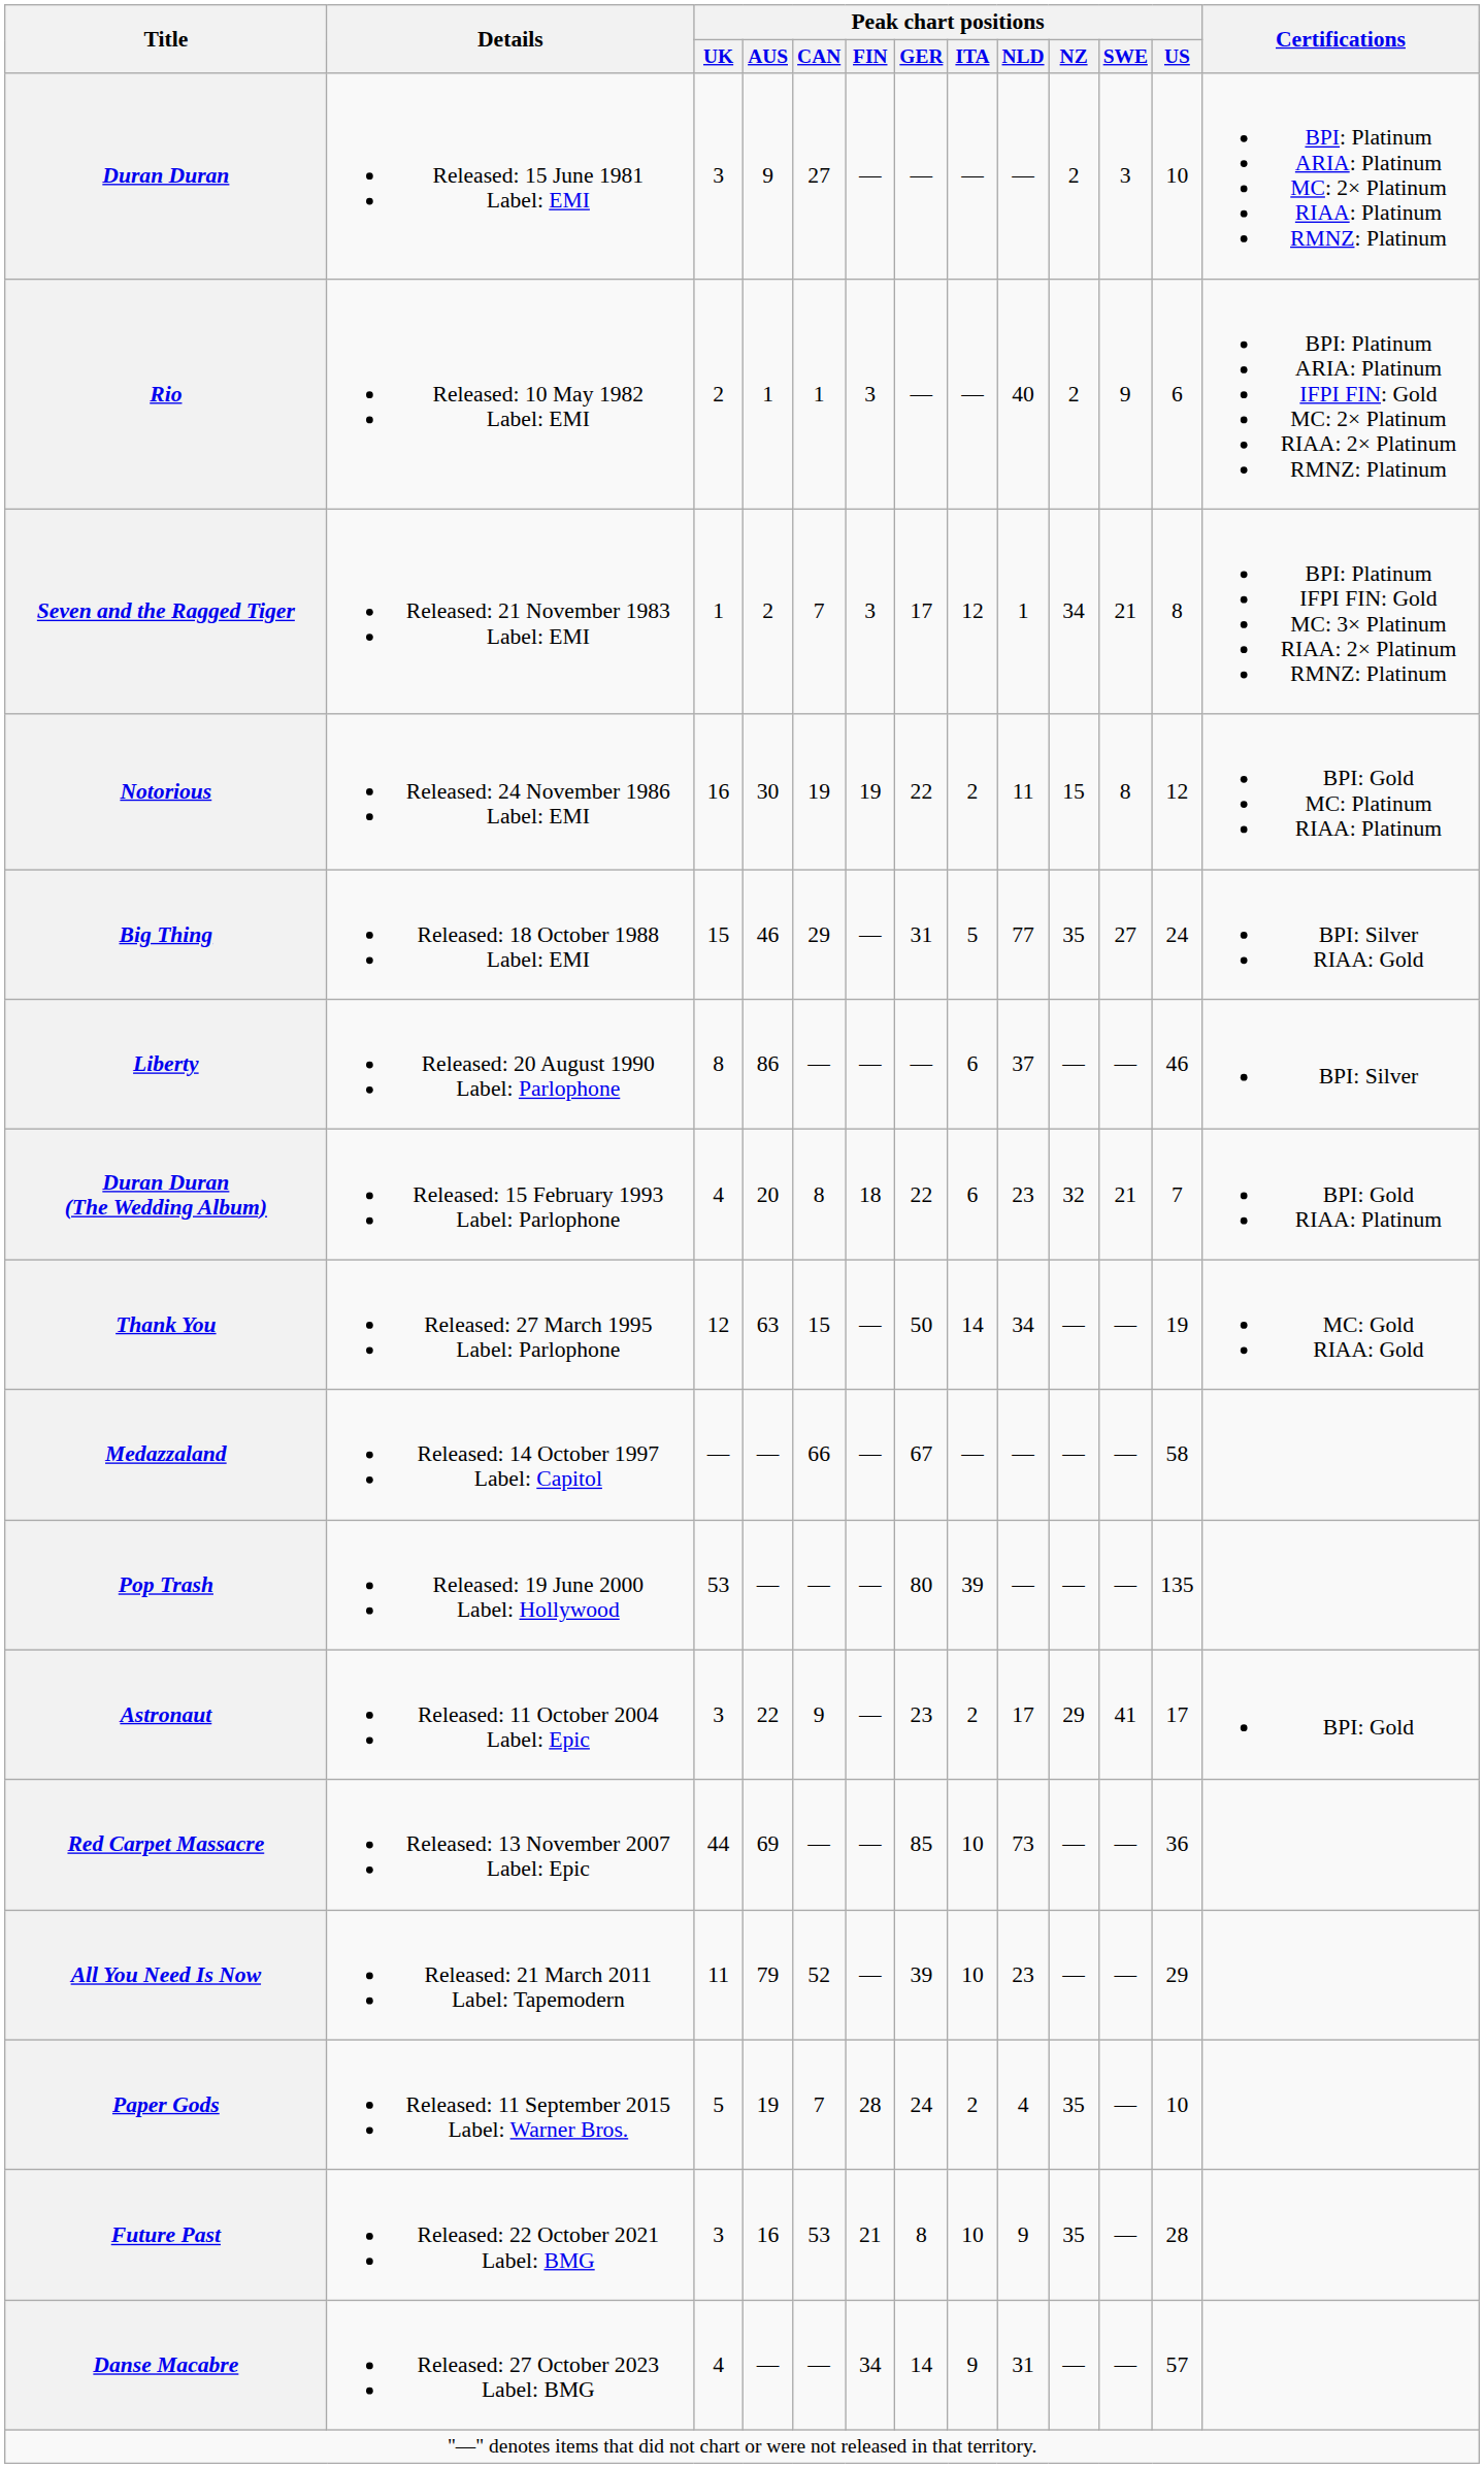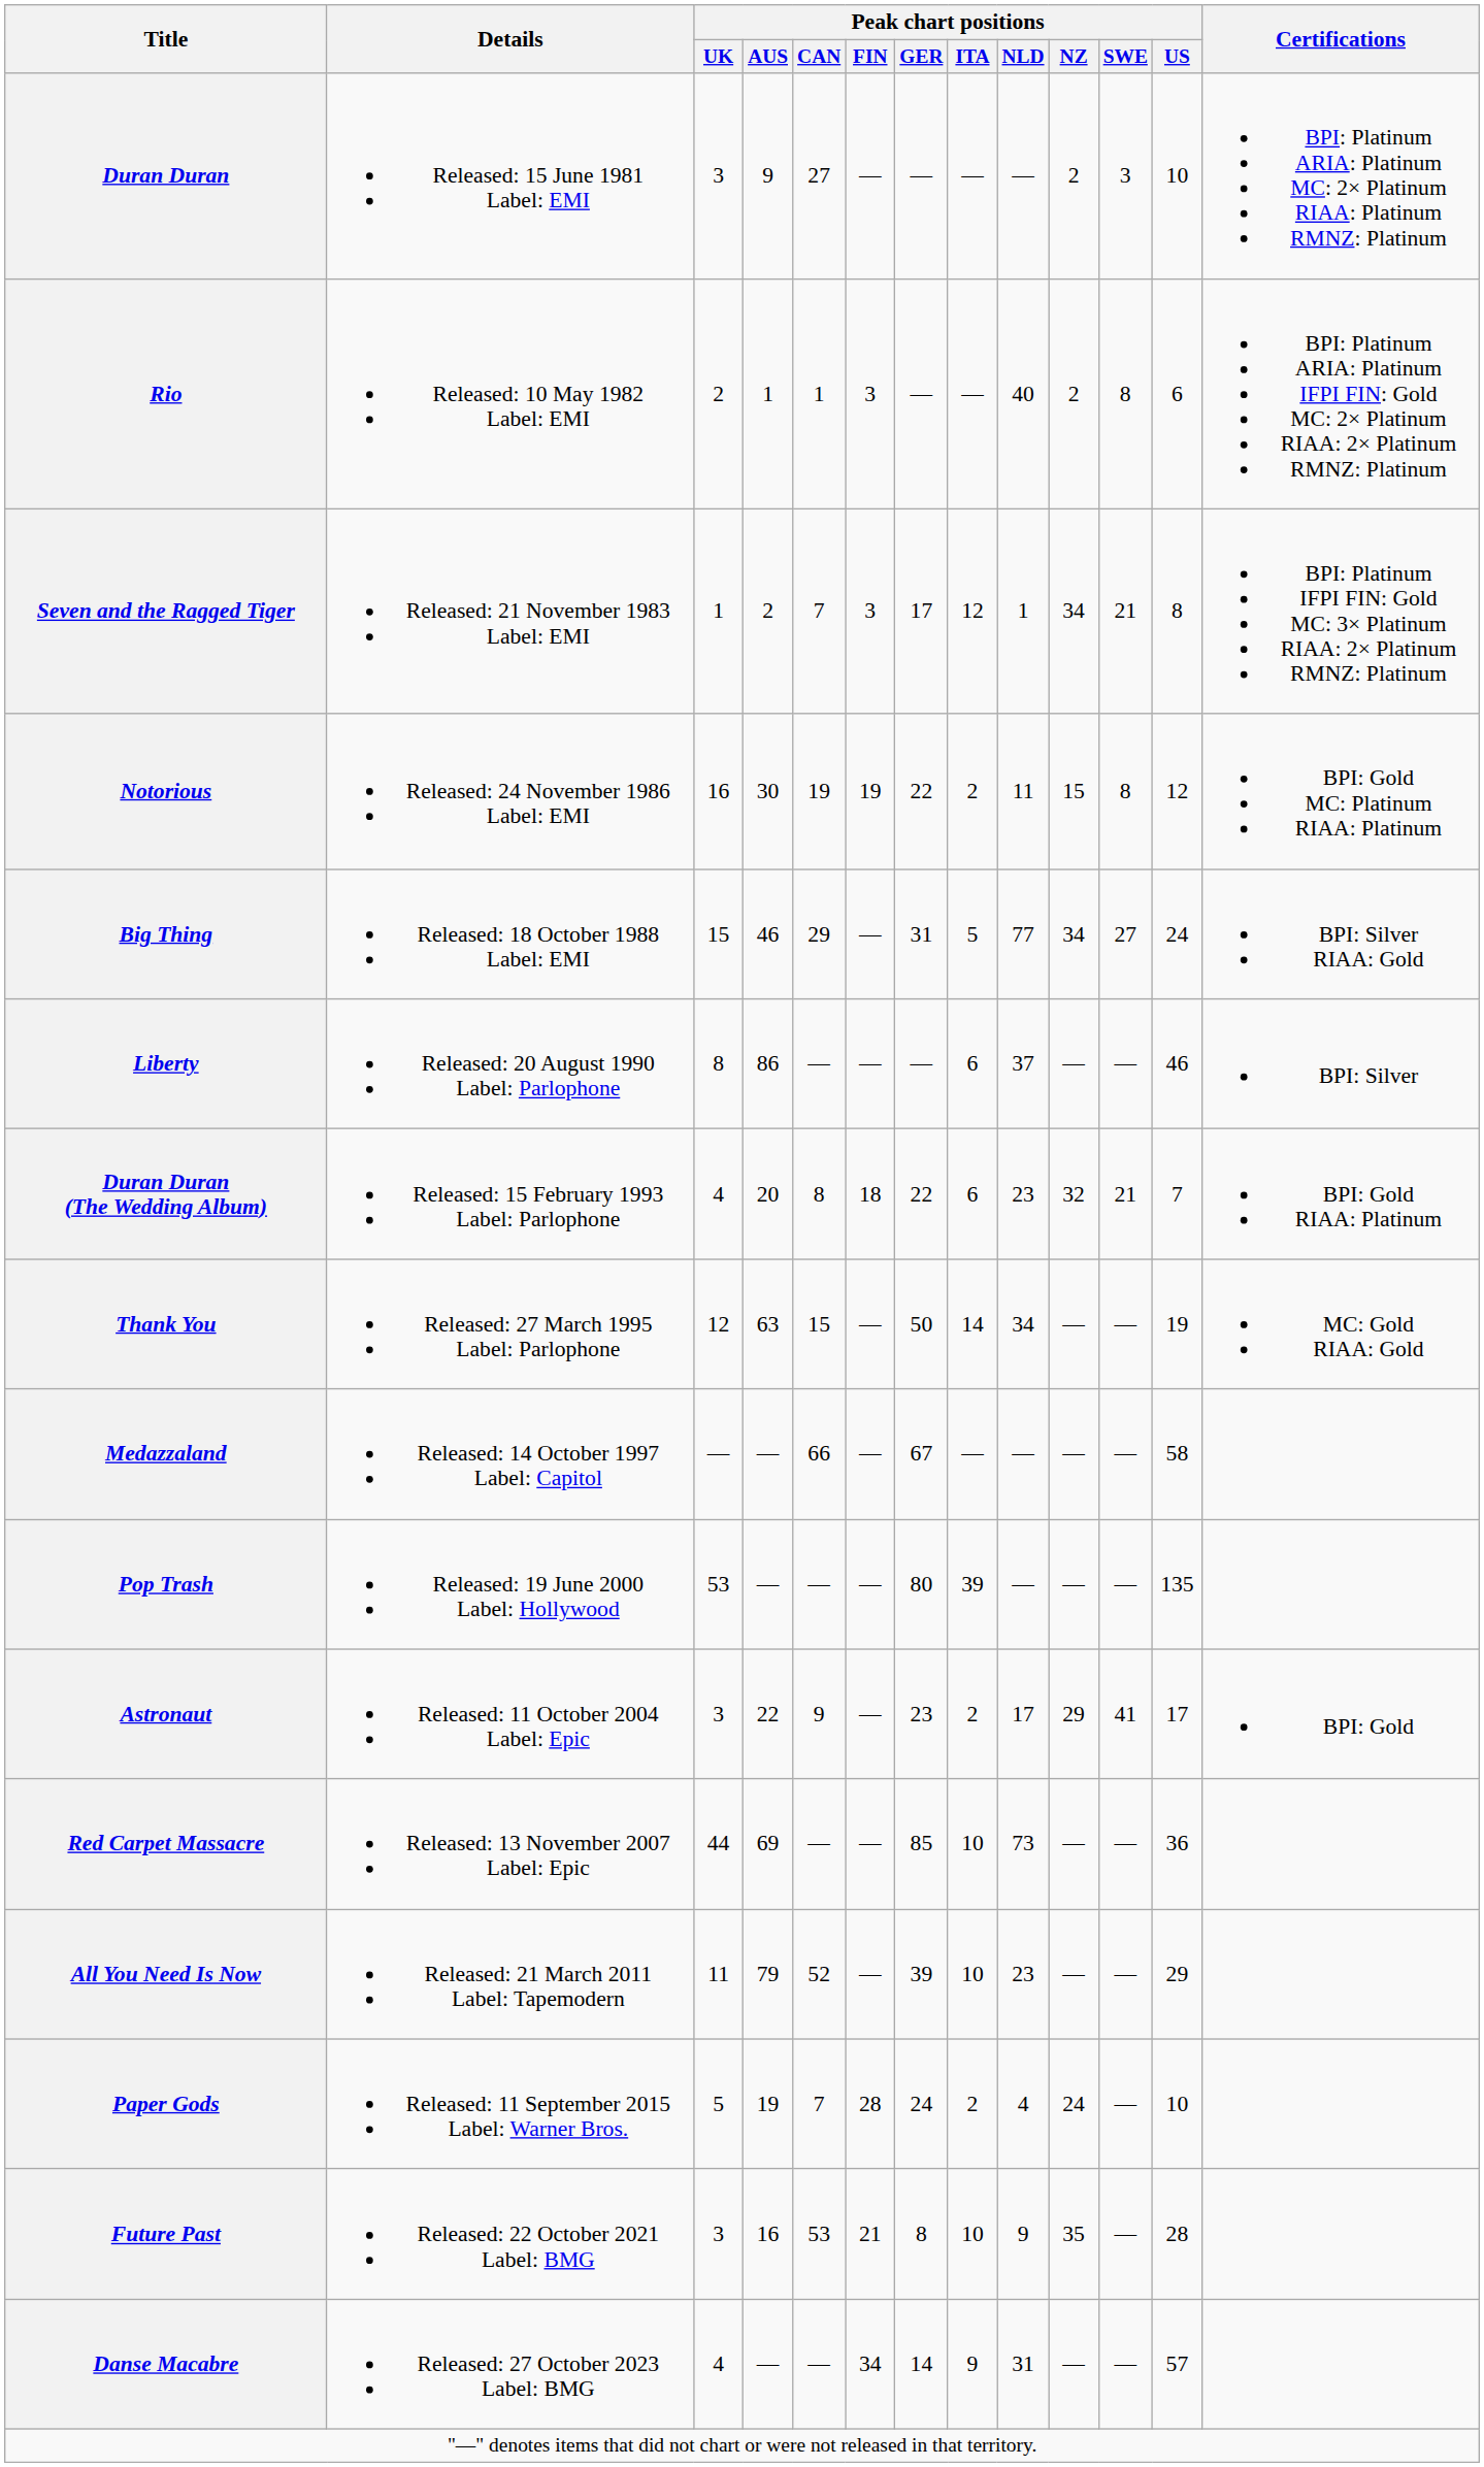Rio | Peak chart positions / SWE: 9 -> 8
Big Thing | Peak chart positions / NZ: 35 -> 34
Paper Gods | Peak chart positions / NZ: 35 -> 24
